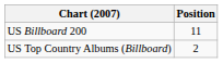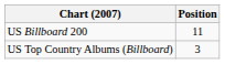US Top Country Albums (Billboard) | Position: 2 -> 3
